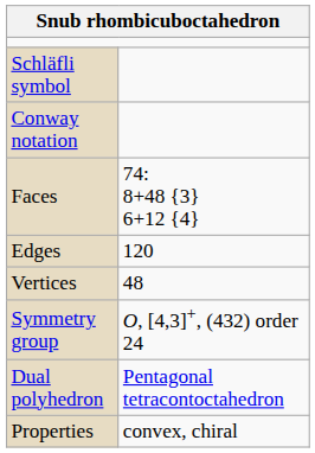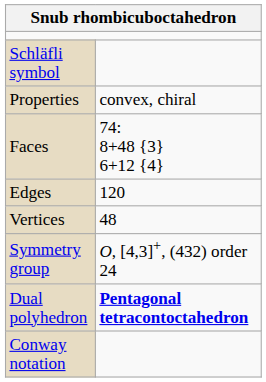rows swapped: Conway notation <-> Properties
Dual polyhedron | column 2: normal -> bold
